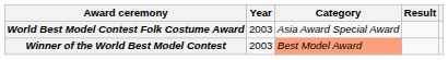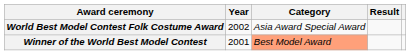World Best Model Contest Folk Costume Award | Year: 2003 -> 2002
Winner of the World Best Model Contest | Year: 2003 -> 2001
